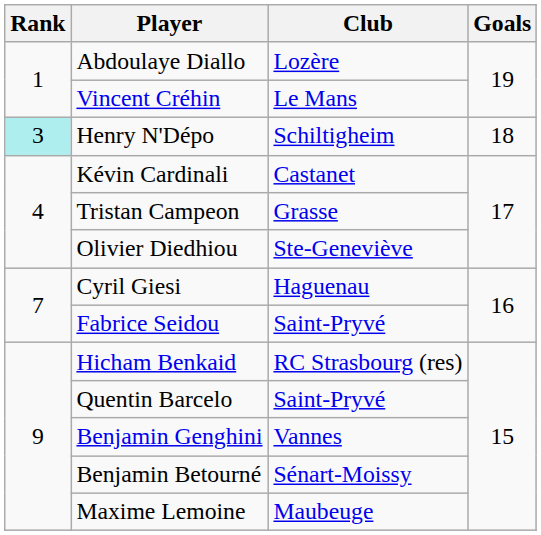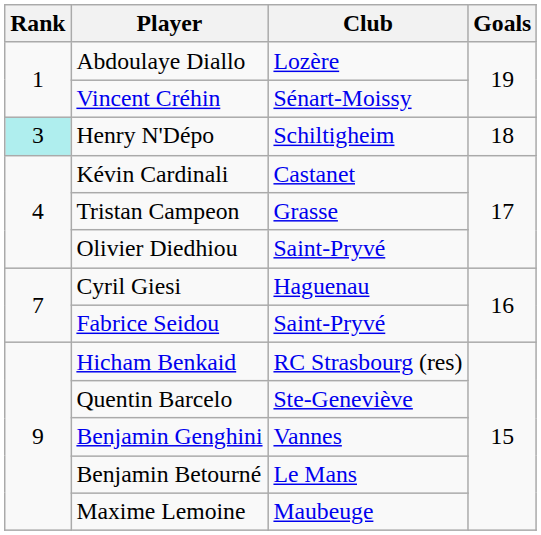Vincent Créhin | Club: Le Mans -> Sénart-Moissy
Olivier Diedhiou | Club: Ste-Geneviève -> Saint-Pryvé
Quentin Barcelo | Club: Saint-Pryvé -> Ste-Geneviève
Benjamin Betourné | Club: Sénart-Moissy -> Le Mans
